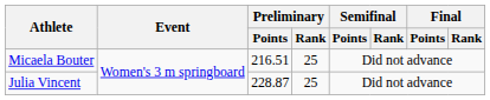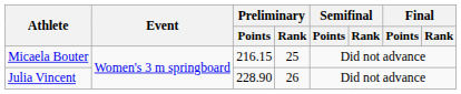Micaela Bouter | Preliminary / Points: 216.51 -> 216.15
Julia Vincent | Preliminary / Points: 228.87 -> 228.90
Julia Vincent | Preliminary / Rank: 25 -> 26
